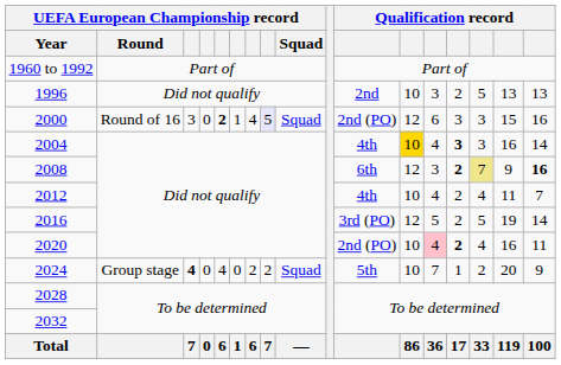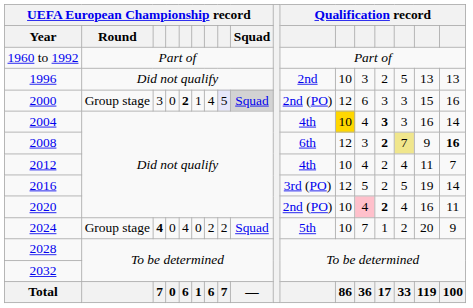2000 | UEFA European Championship record / Round: Round of 16 -> Group stage
2000 | UEFA European Championship record / Squad: no background -> lightgrey background
